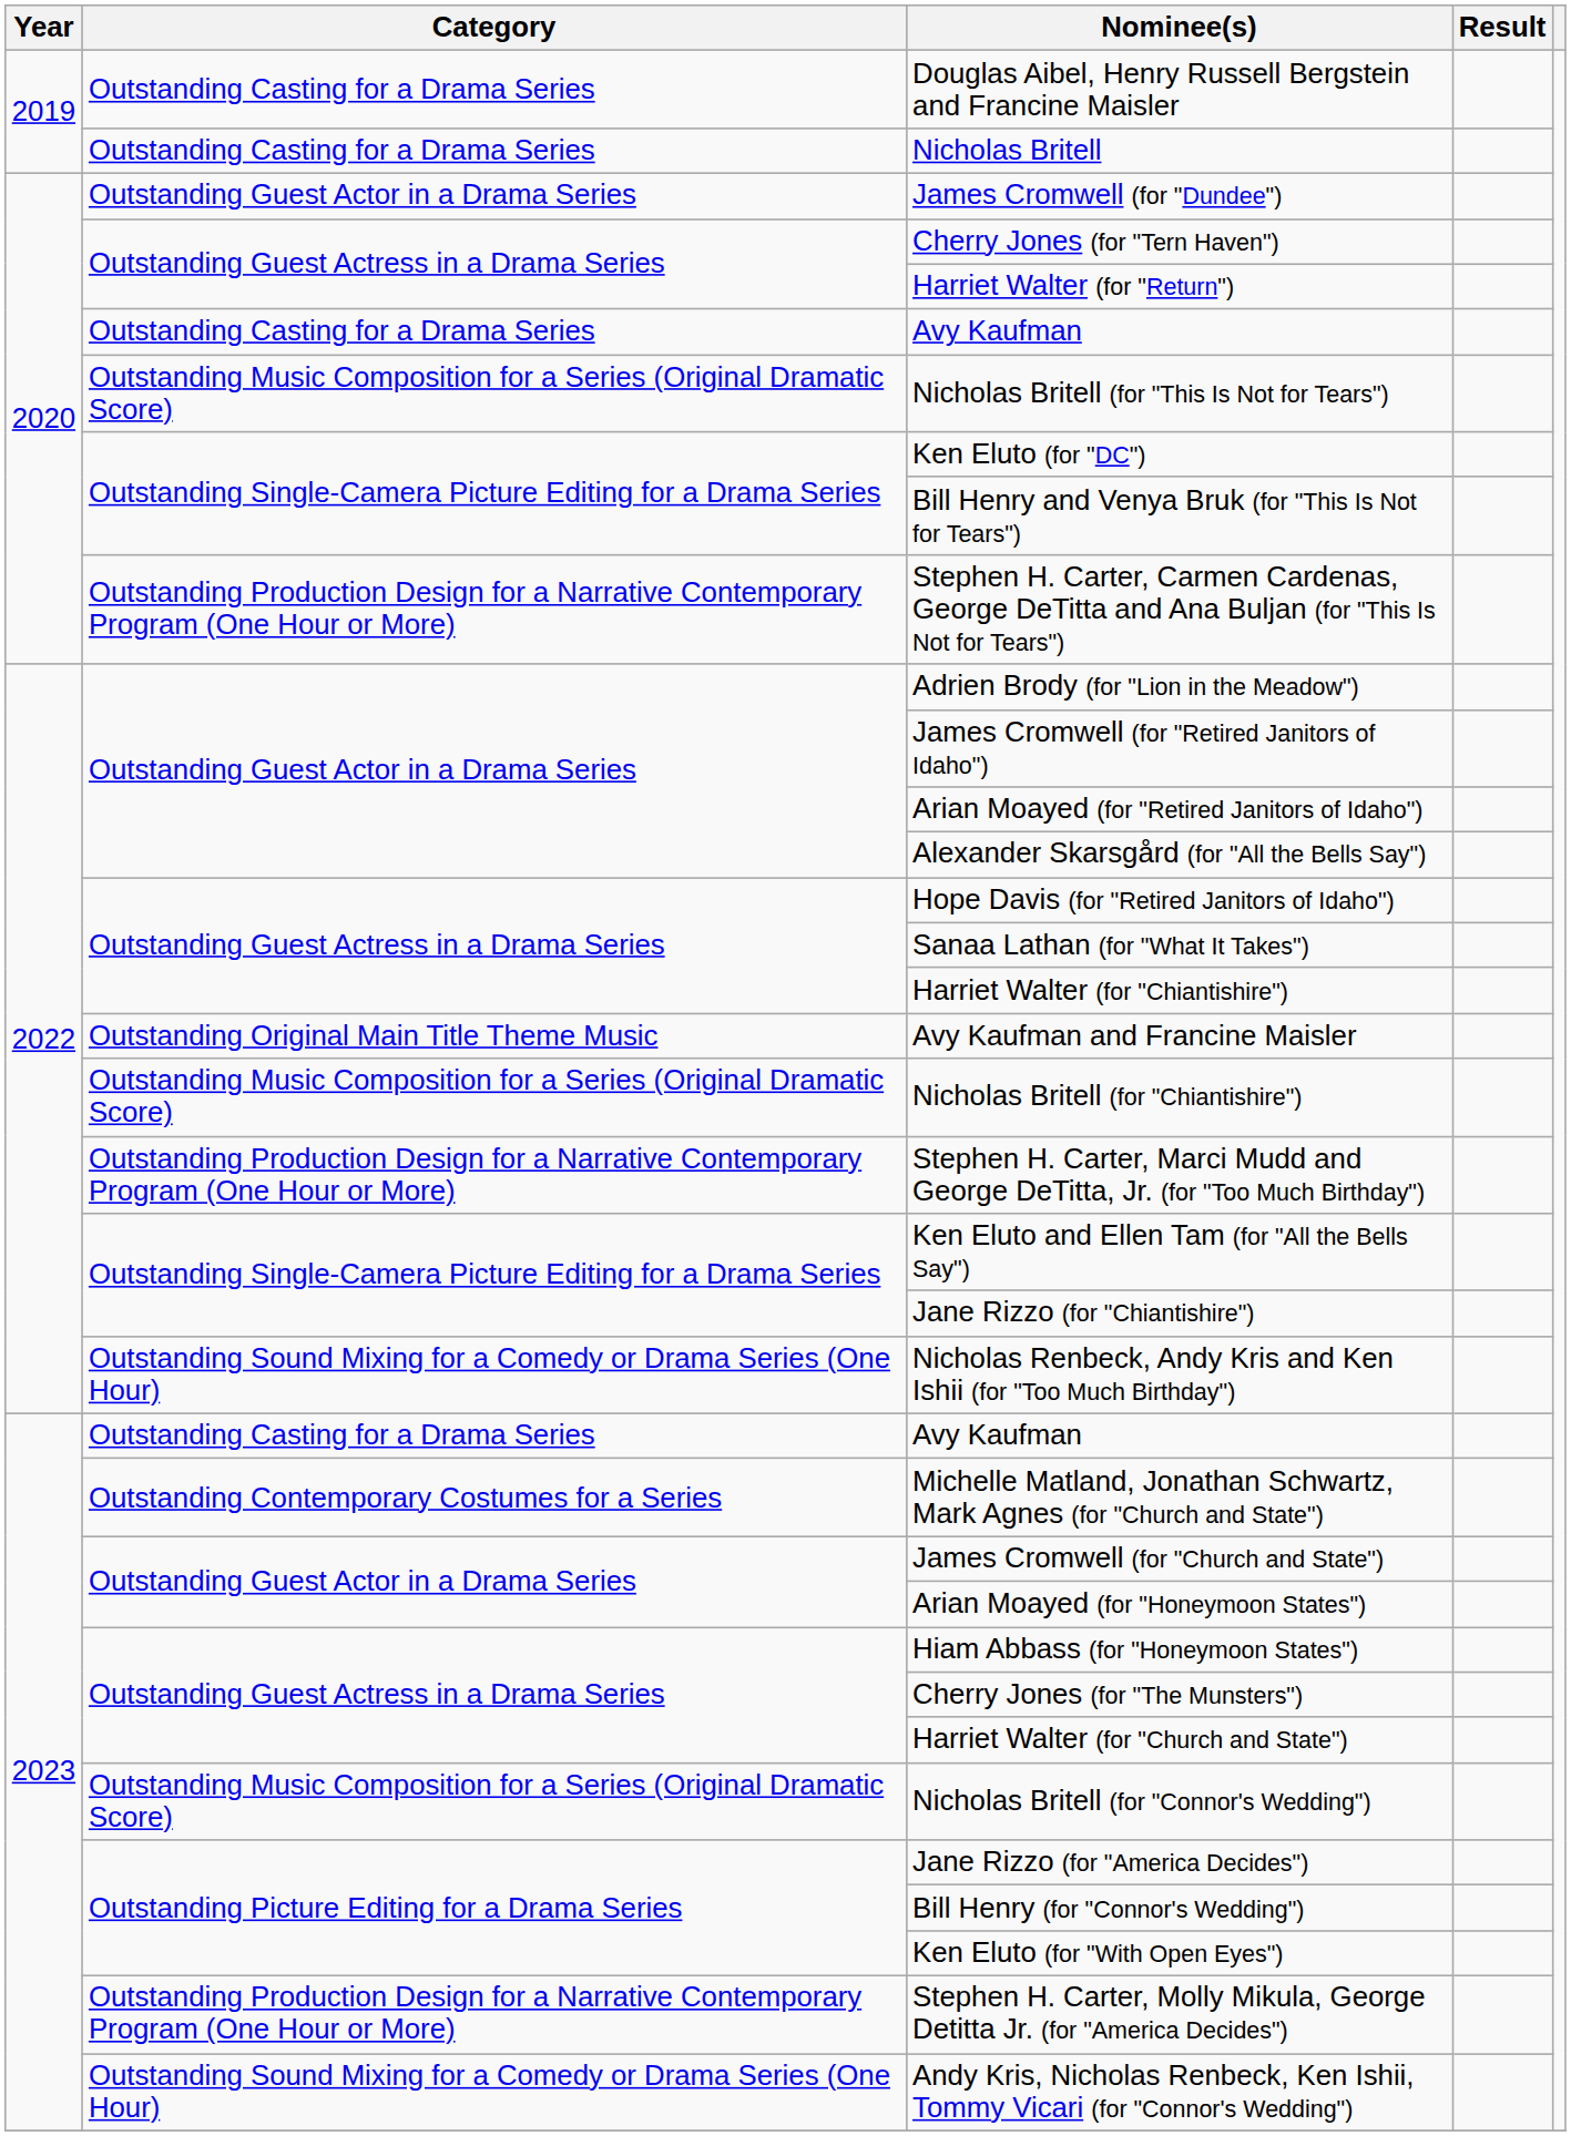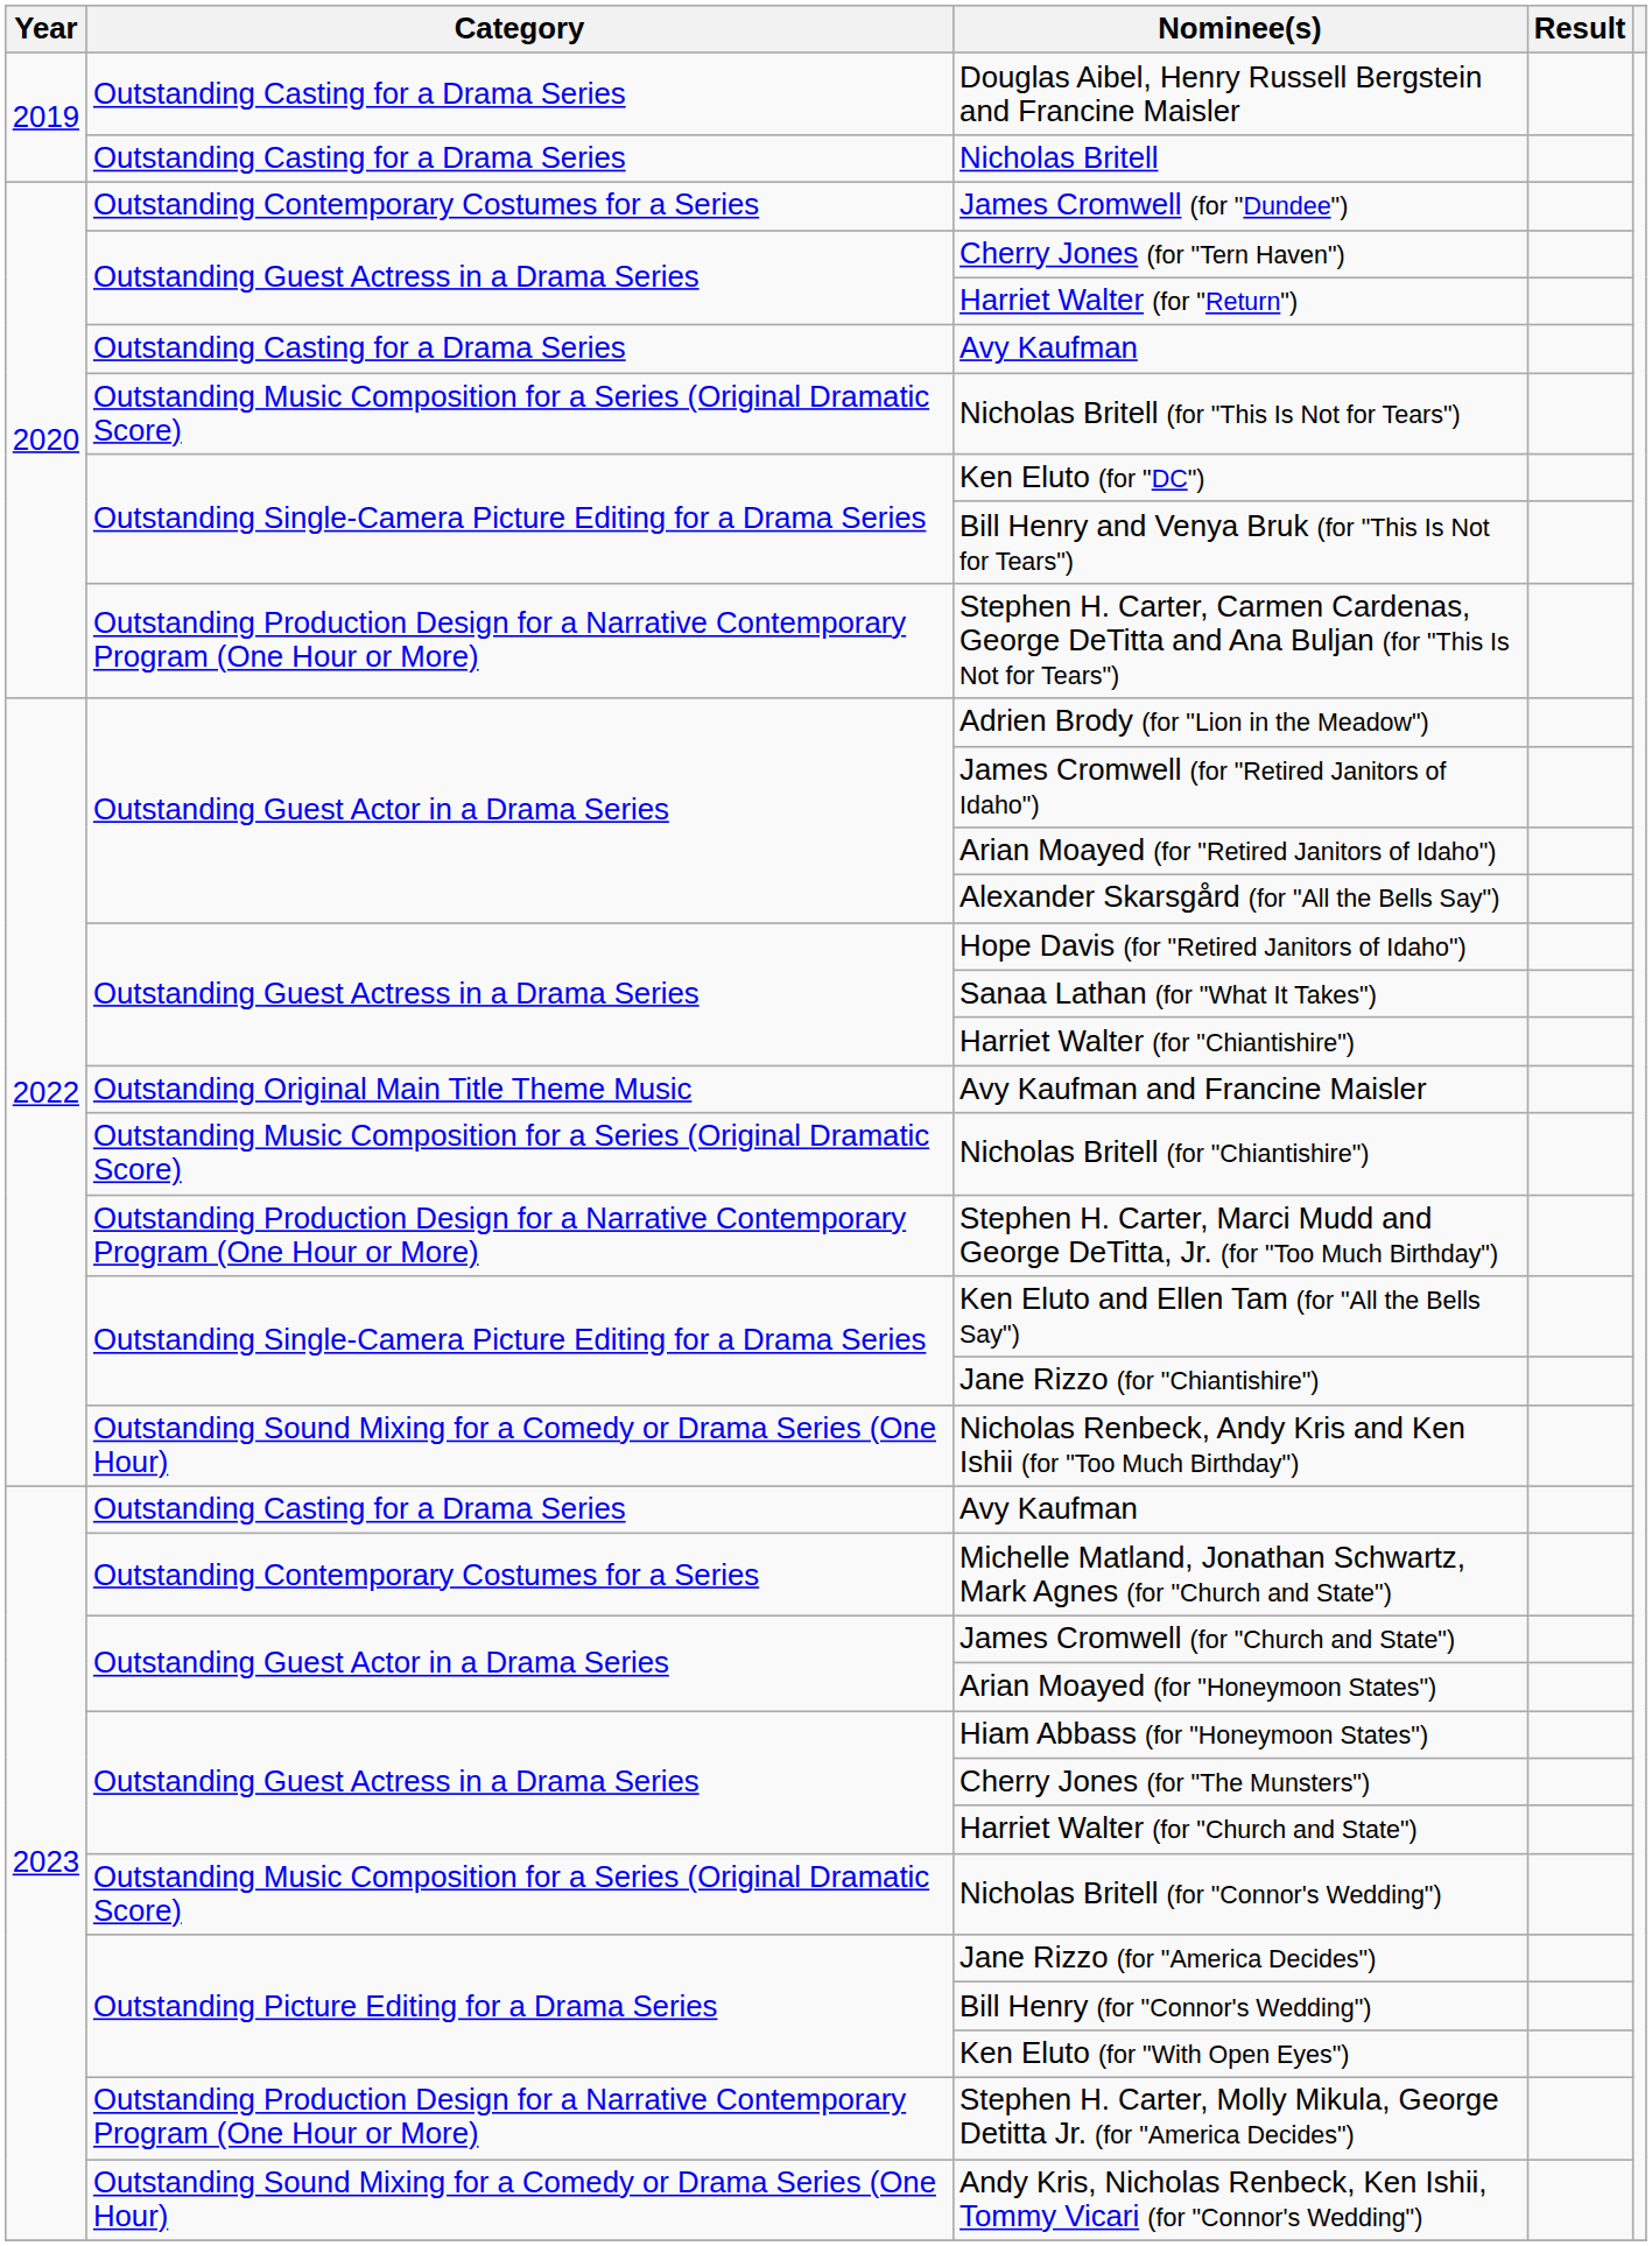James Cromwell (for "Dundee") | Category: Outstanding Guest Actor in a Drama Series -> Outstanding Contemporary Costumes for a Series
